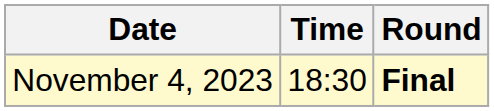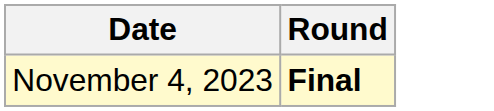- column: Time | 18:30
